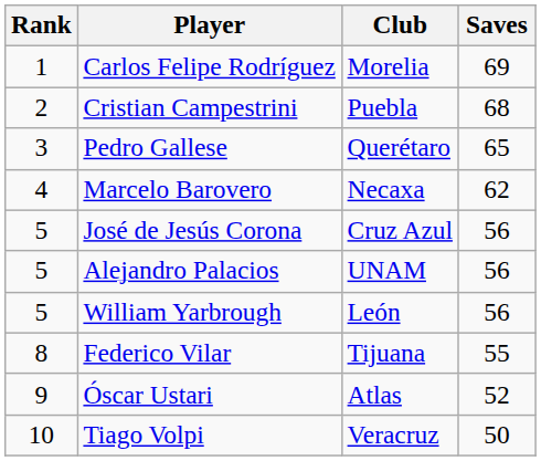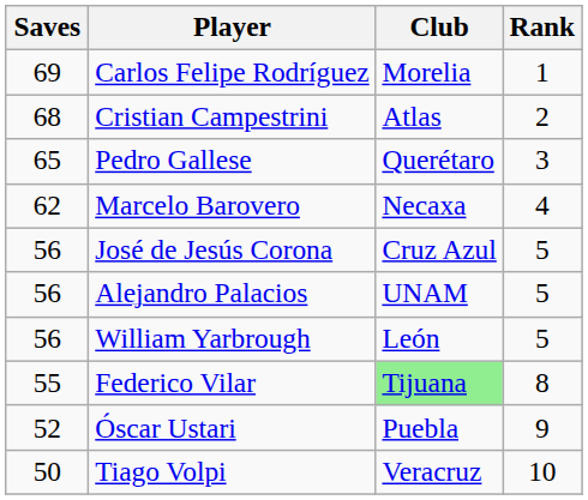columns swapped: Rank <-> Saves
Cristian Campestrini | Club: Puebla -> Atlas
Federico Vilar | Club: no background -> lightgreen background
Óscar Ustari | Club: Atlas -> Puebla
